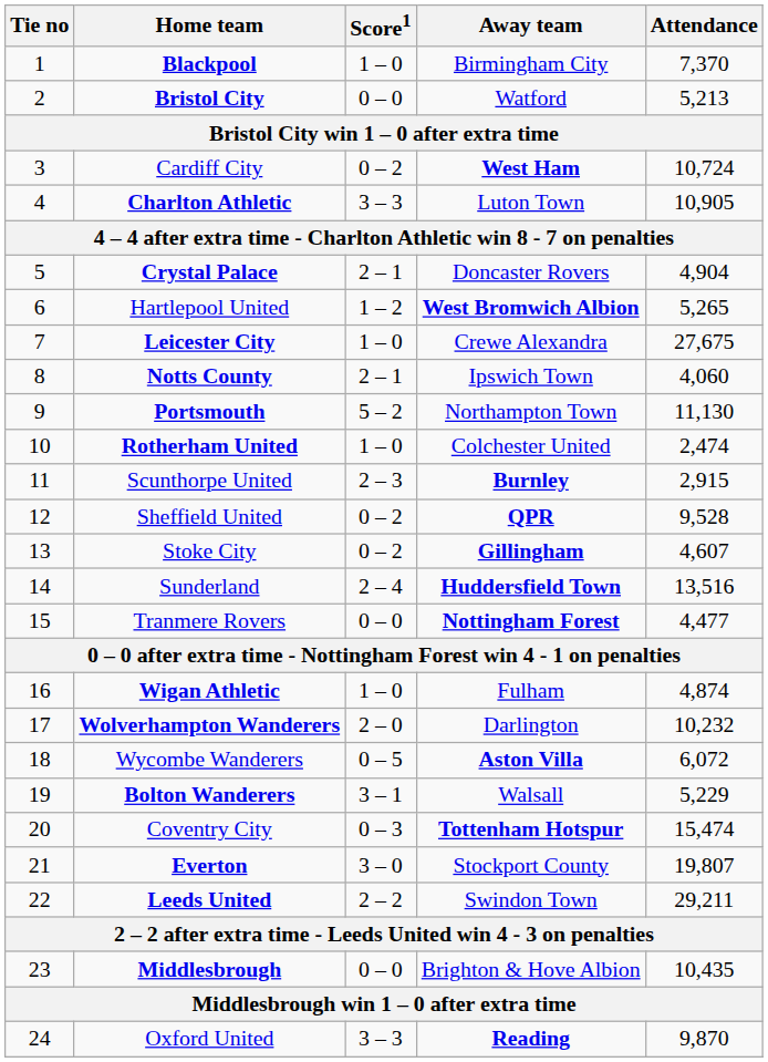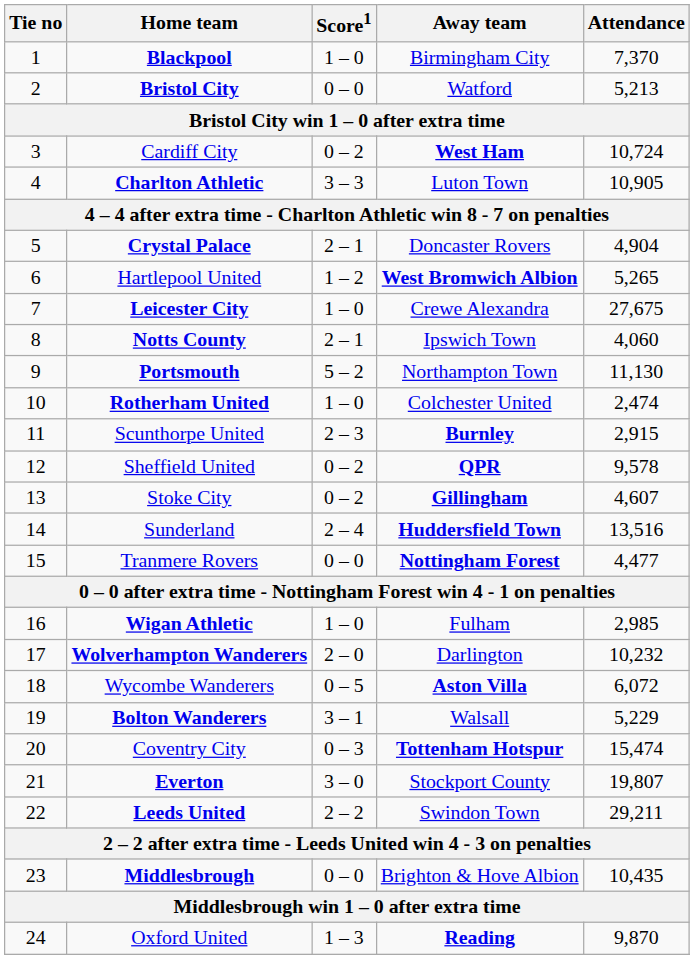Sheffield United | Attendance: 9,528 -> 9,578
Wigan Athletic | Attendance: 4,874 -> 2,985
Oxford United | Score1: 3 – 3 -> 1 – 3
